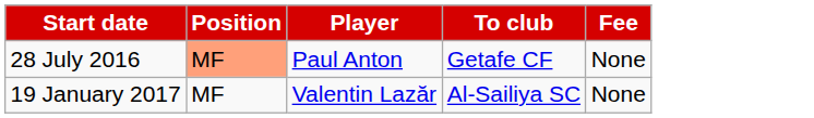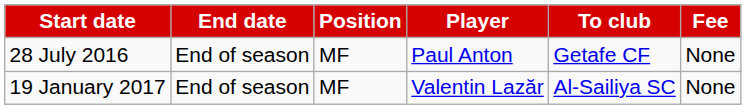+ column: End date | End of season | End of season
28 July 2016 | Position: lightsalmon background -> no background
